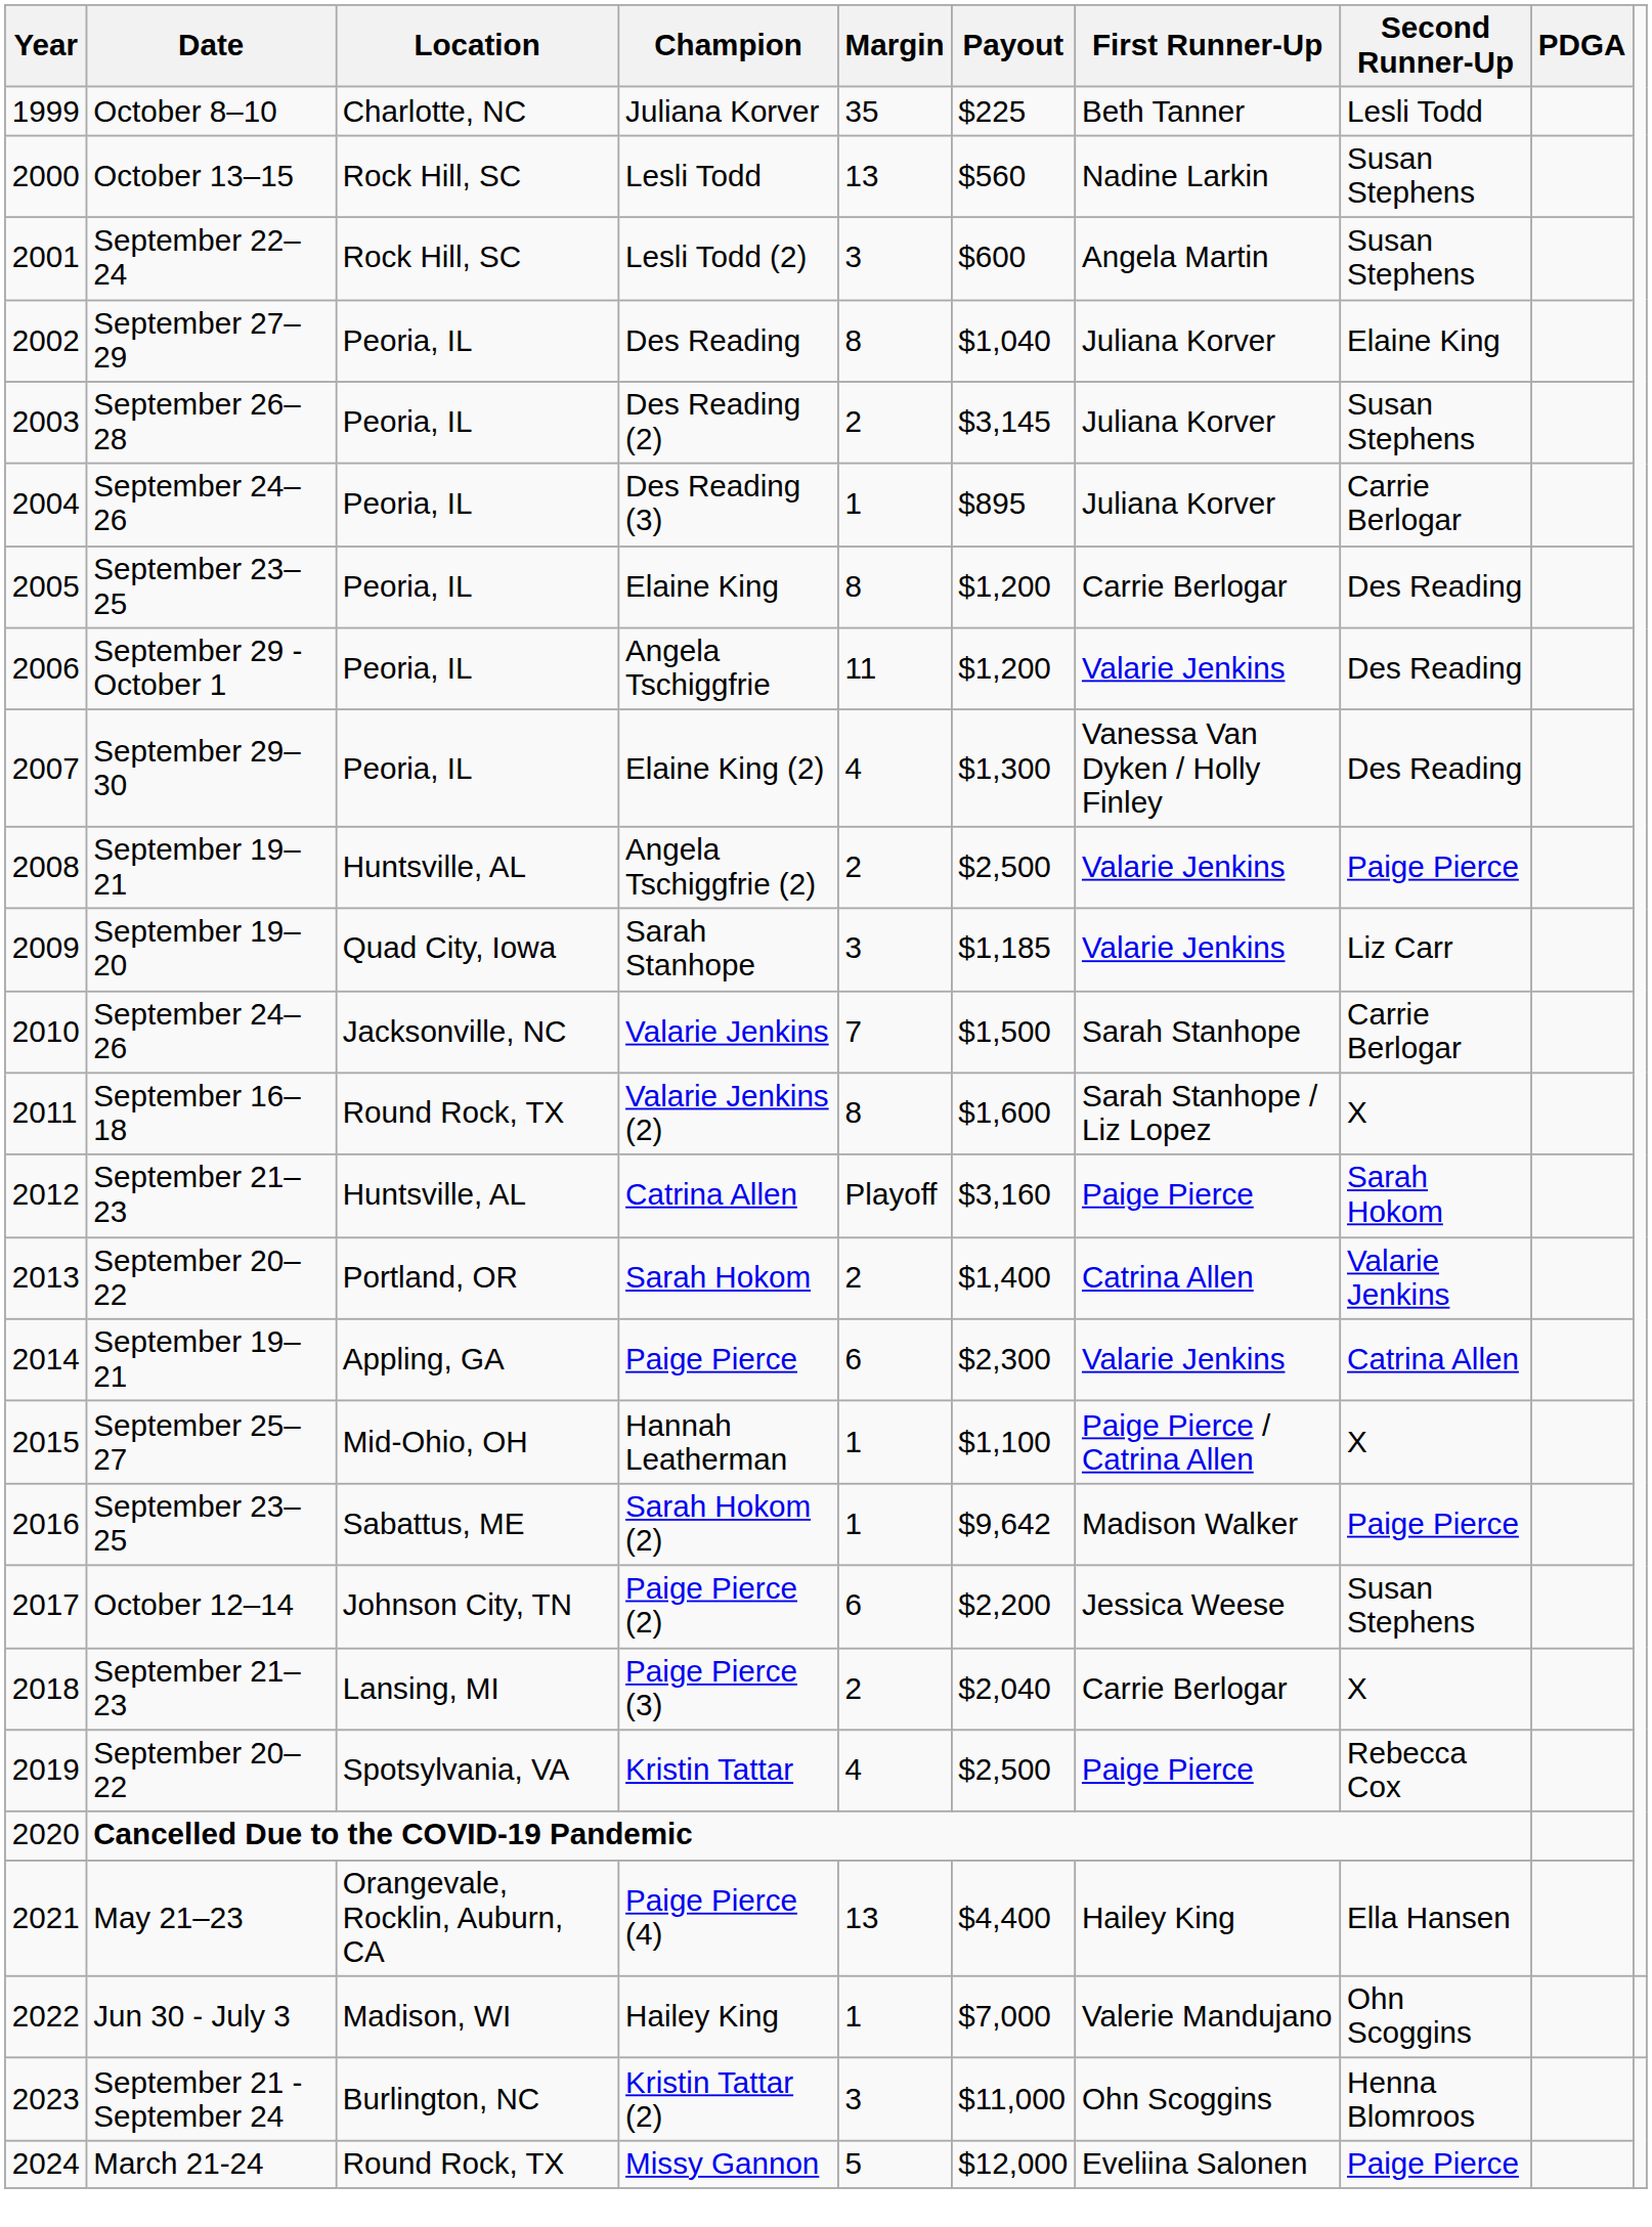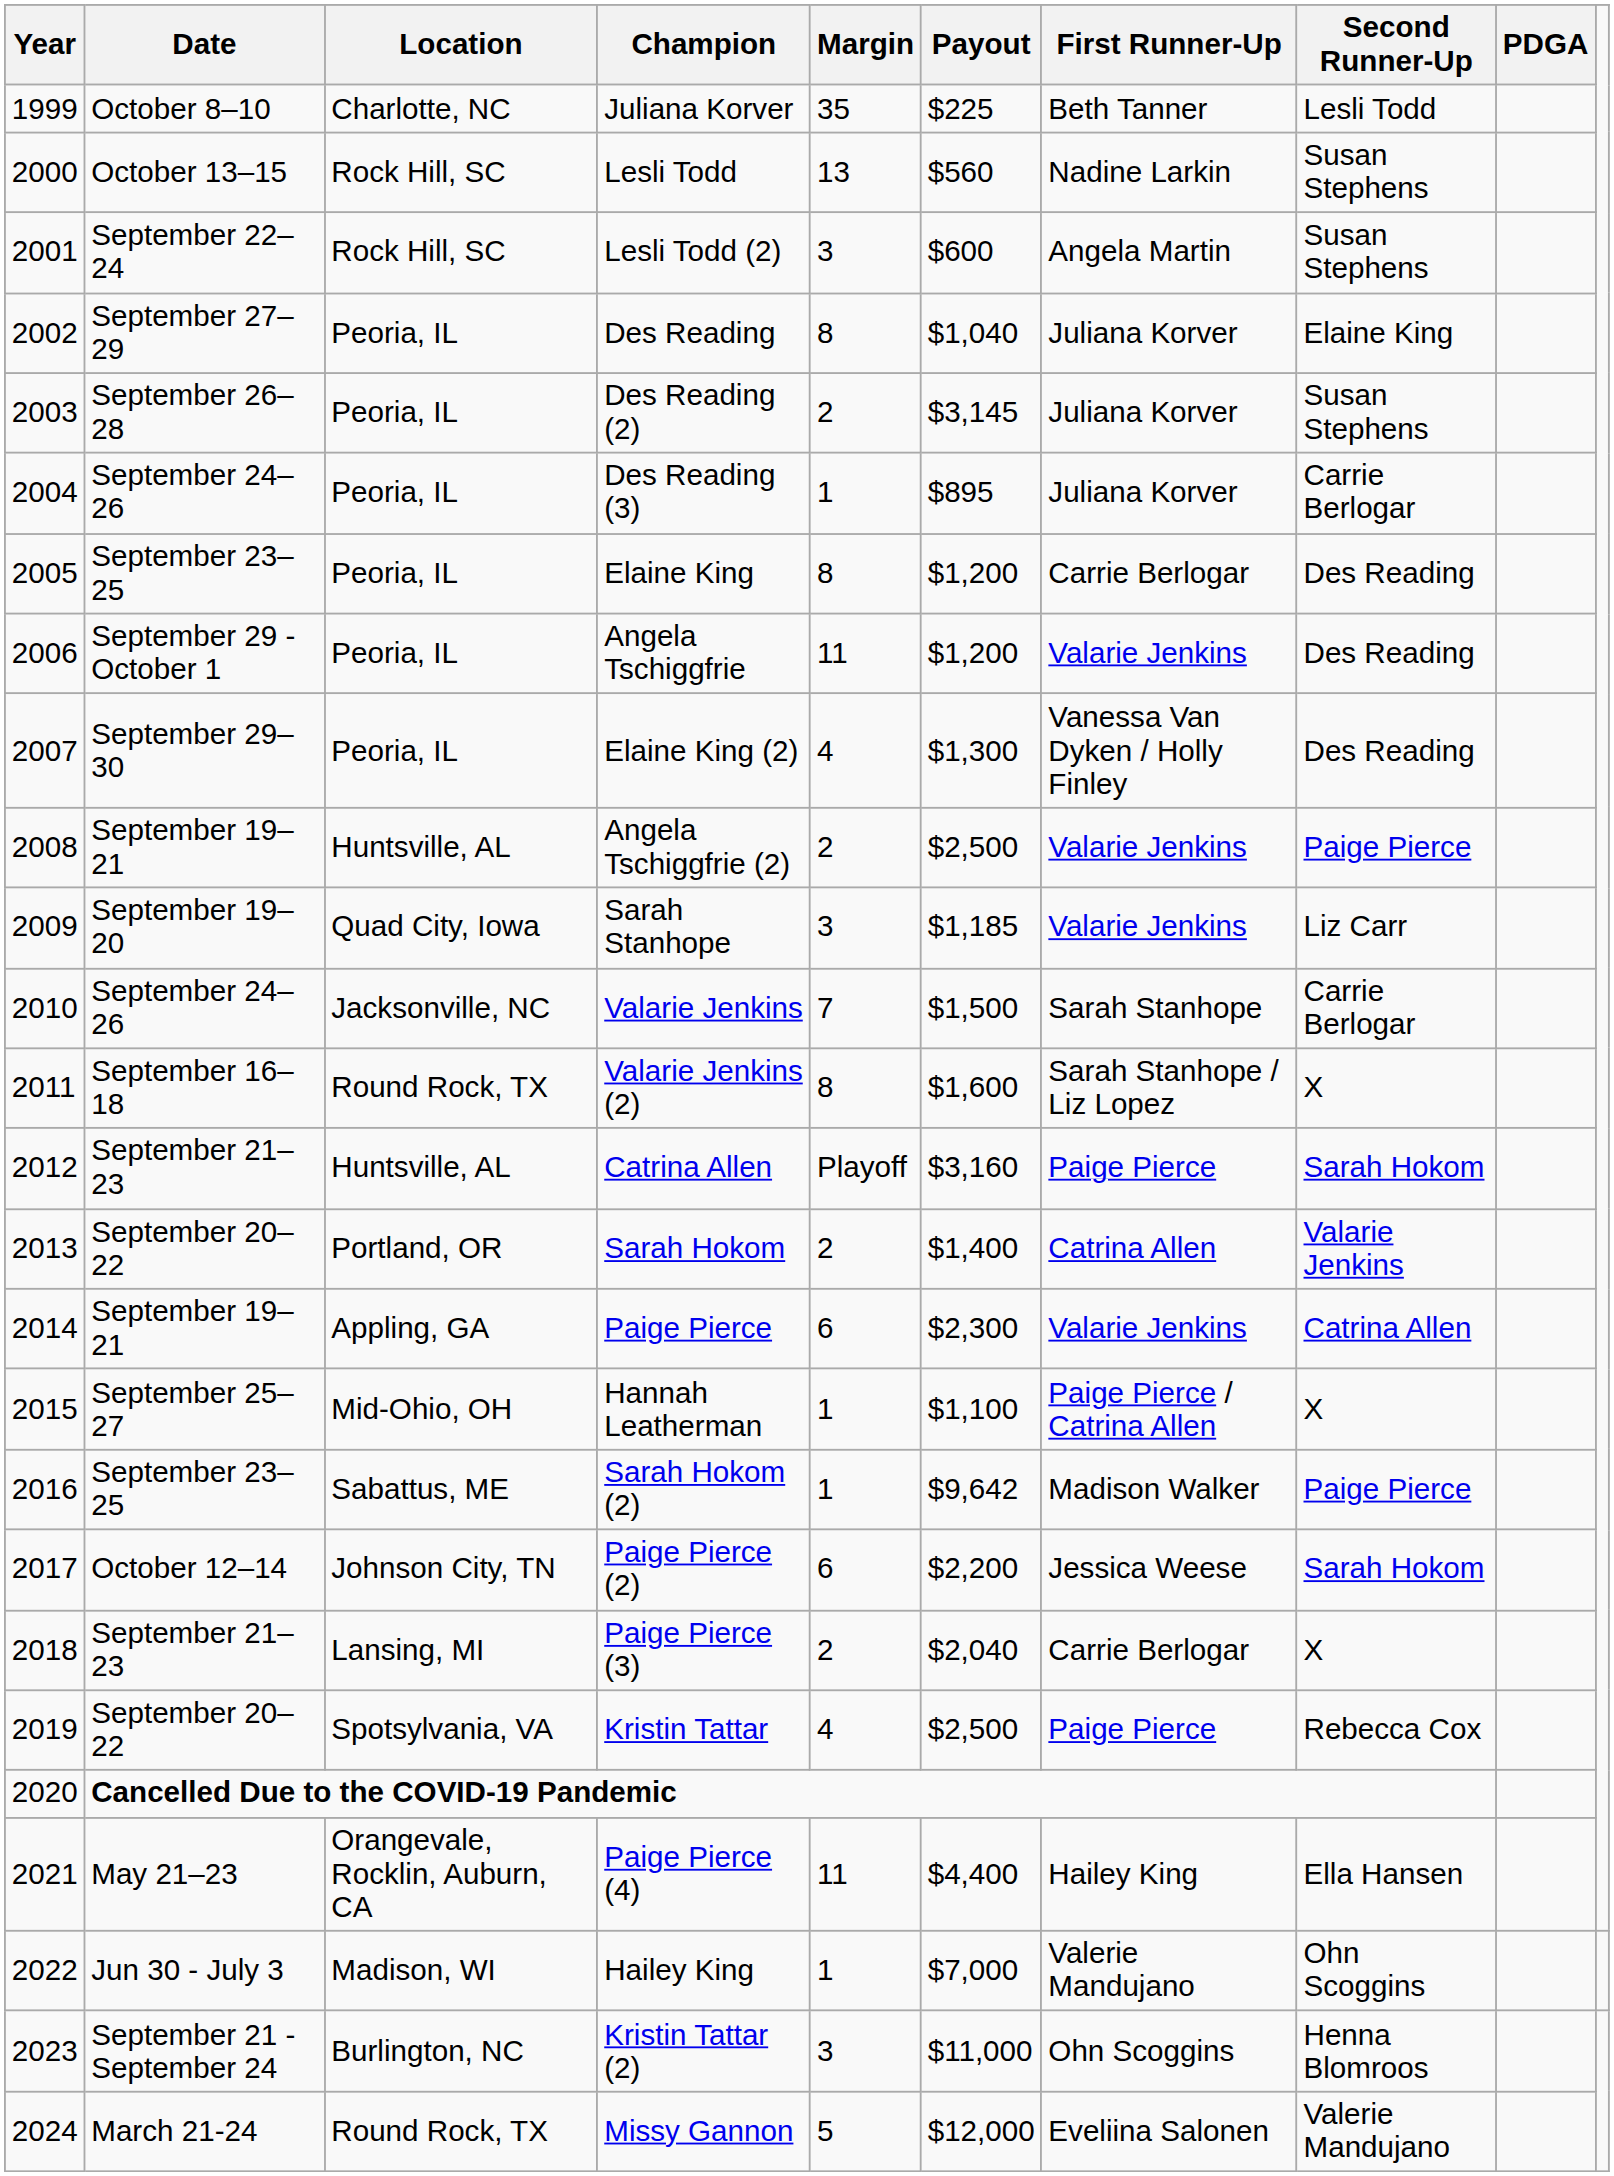Paige Pierce (2) | Second Runner-Up: Susan Stephens -> Sarah Hokom
Paige Pierce (4) | Margin: 13 -> 11
Missy Gannon | Second Runner-Up: Paige Pierce -> Valerie Mandujano
